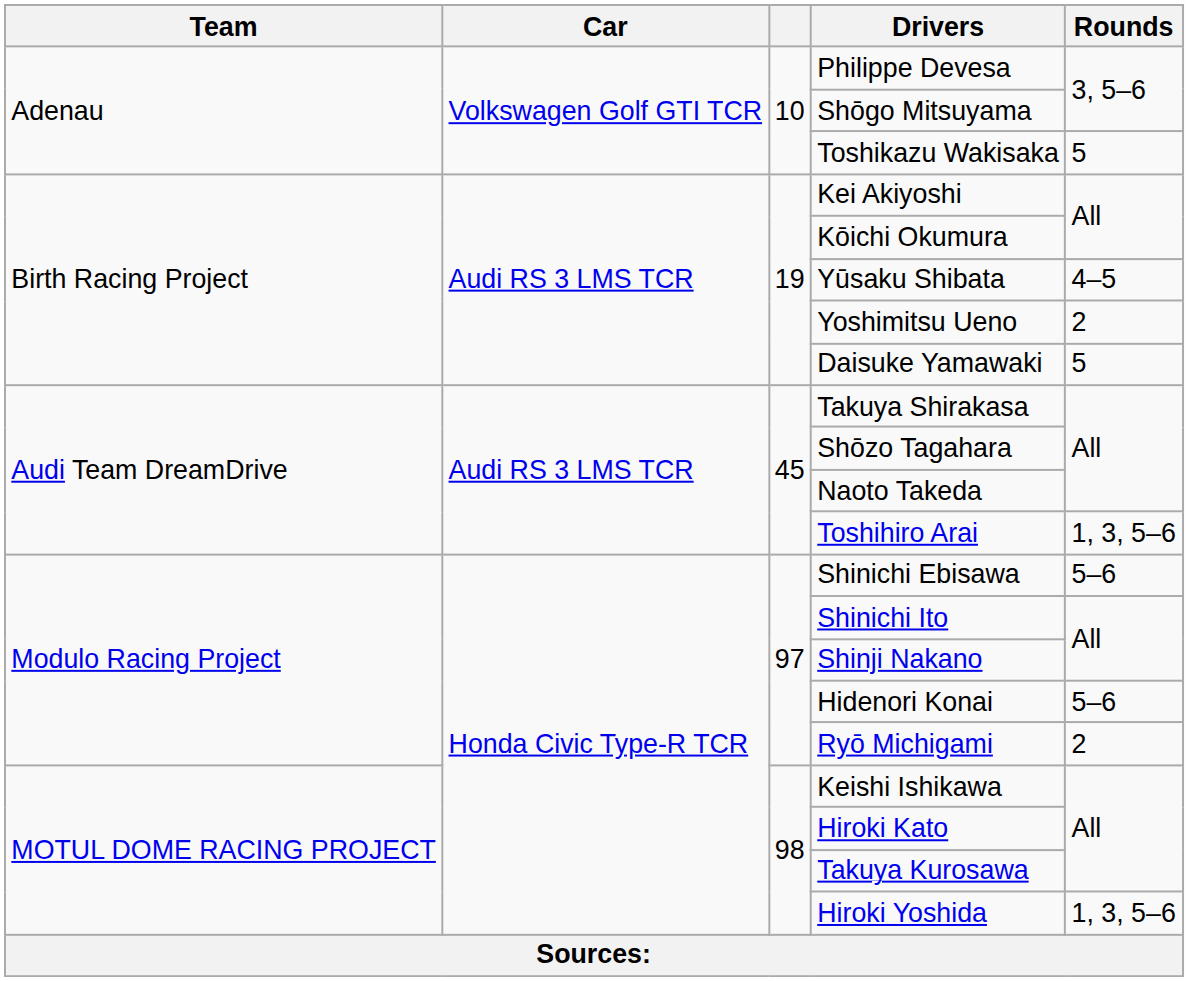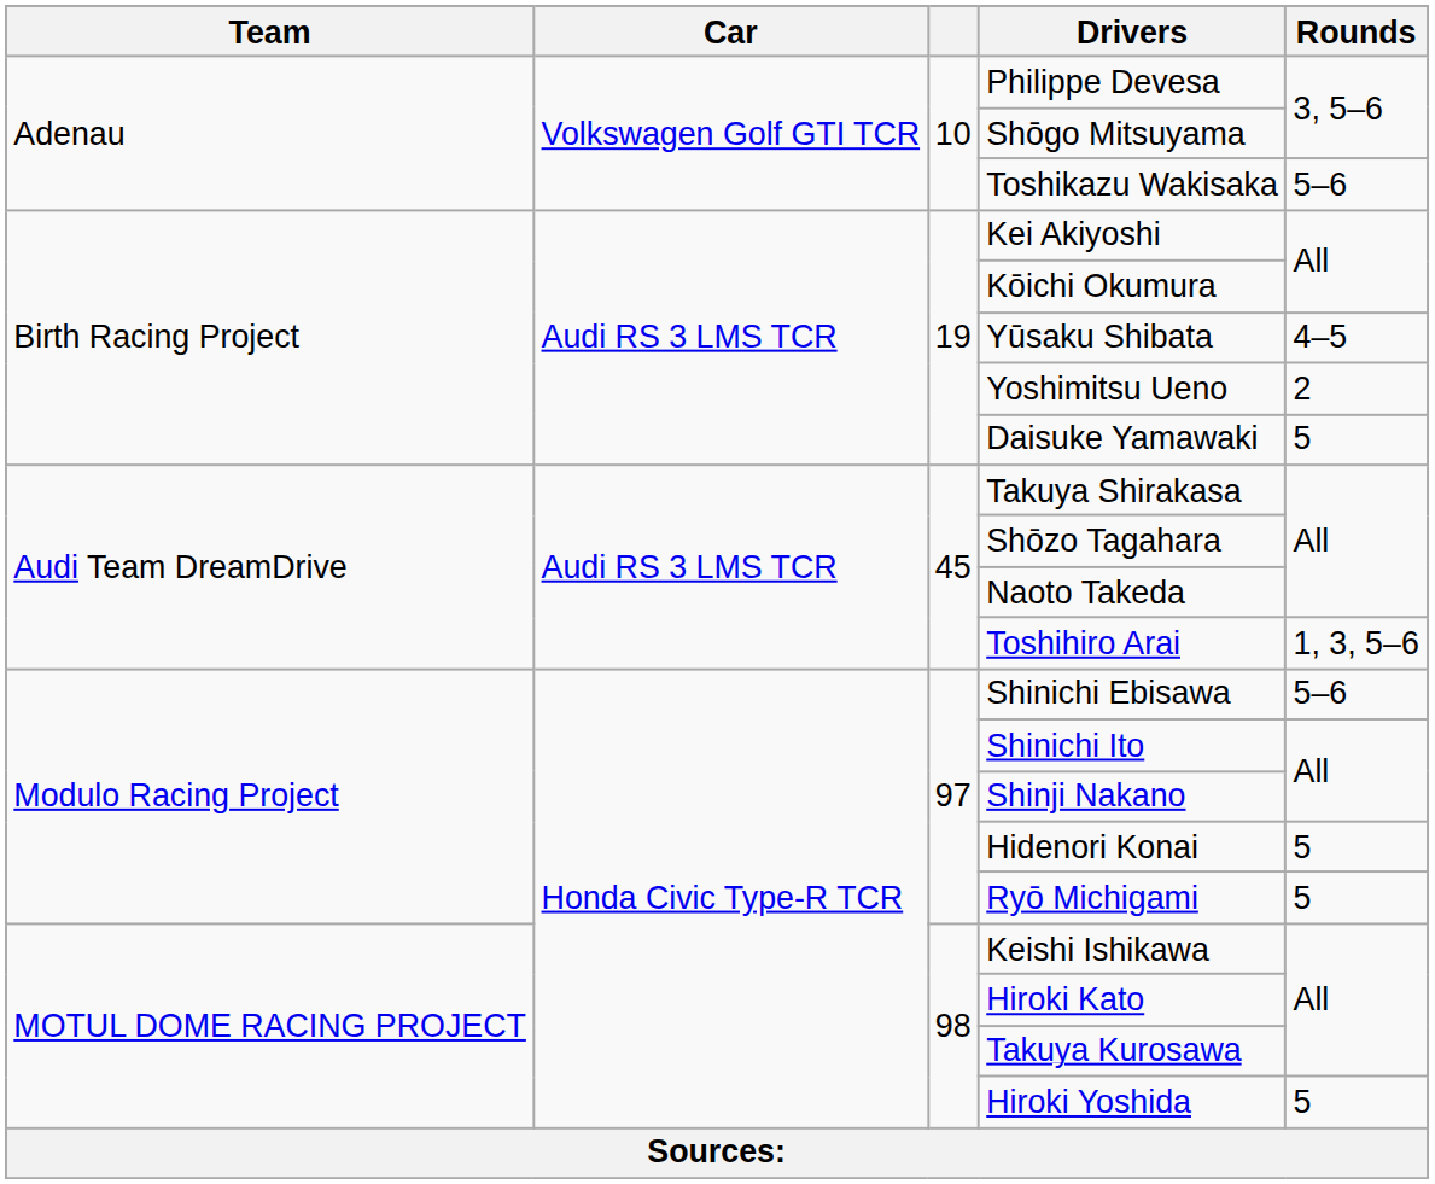Toshikazu Wakisaka | Rounds: 5 -> 5–6
Hidenori Konai | Rounds: 5–6 -> 5
Ryō Michigami | Rounds: 2 -> 5
Hiroki Yoshida | Rounds: 1, 3, 5–6 -> 5
